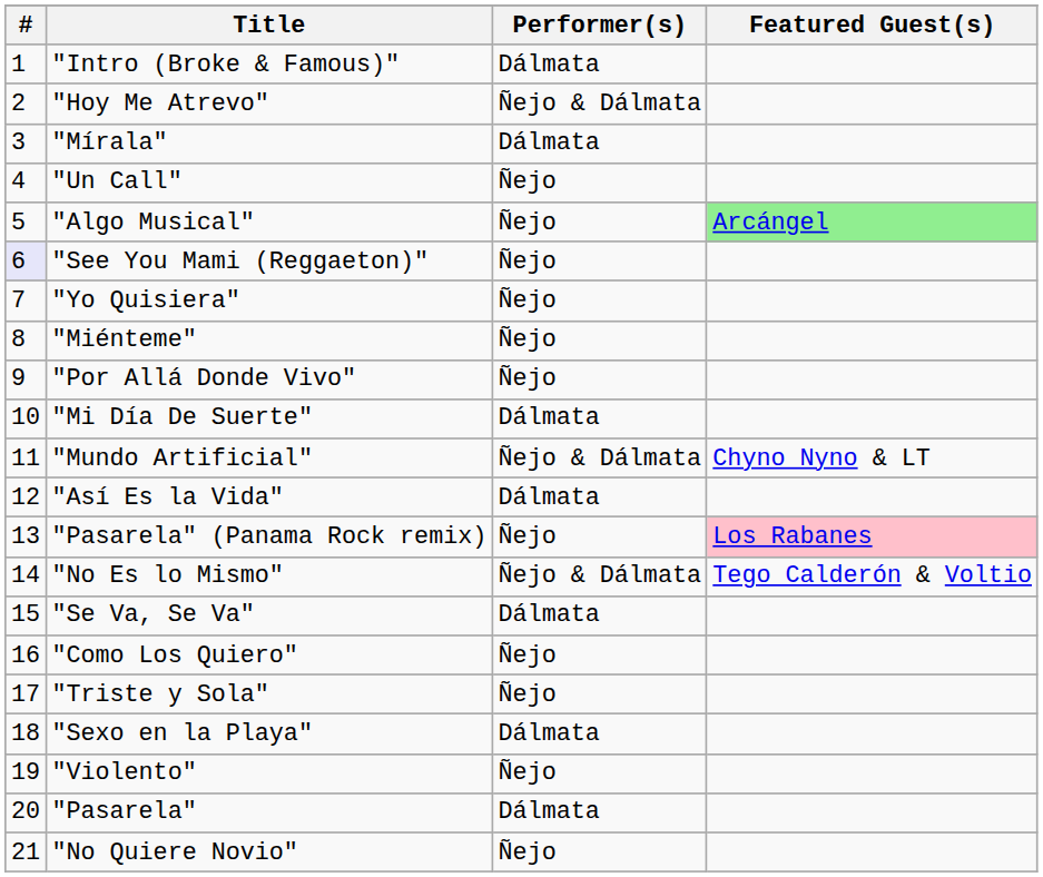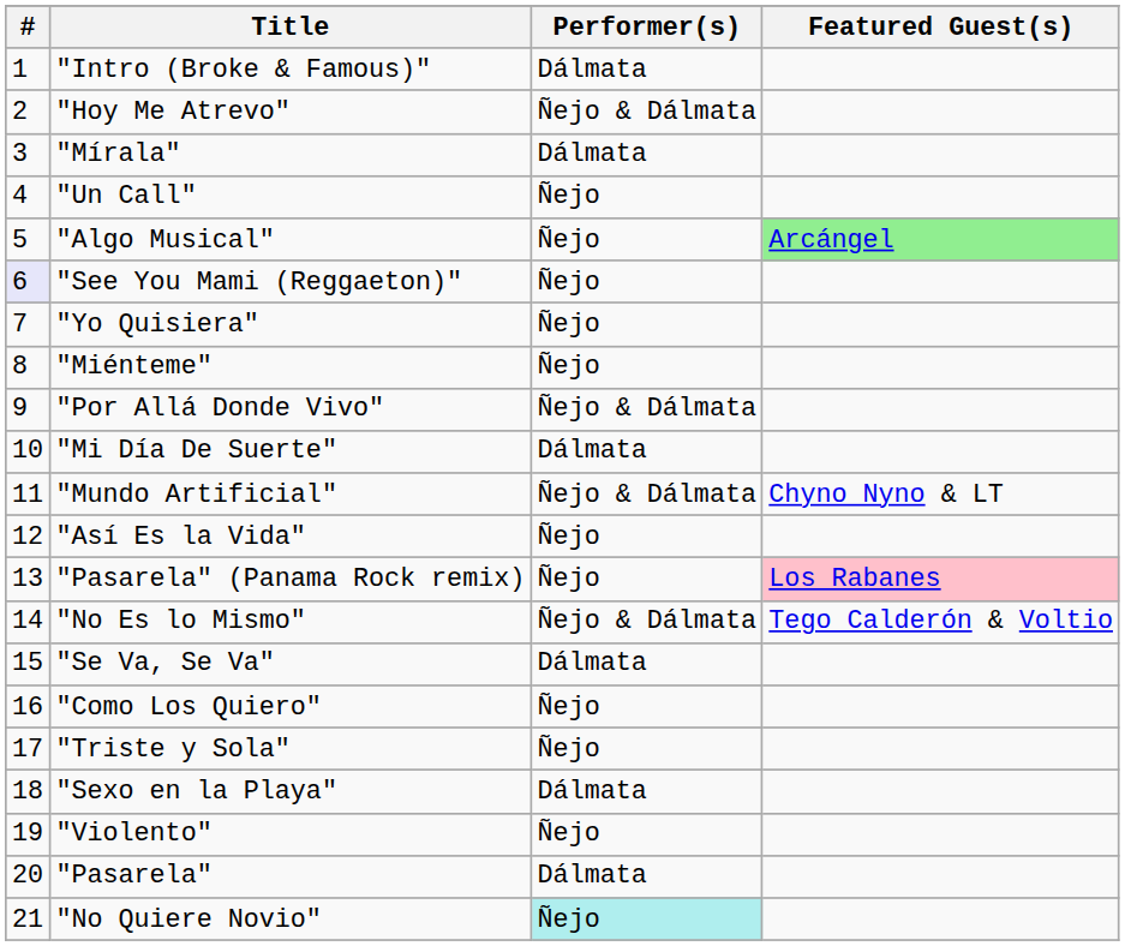"Por Allá Donde Vivo" | Performer(s): Ñejo -> Ñejo & Dálmata
"Así Es la Vida" | Performer(s): Dálmata -> Ñejo
"No Quiere Novio" | Performer(s): no background -> paleturquoise background
